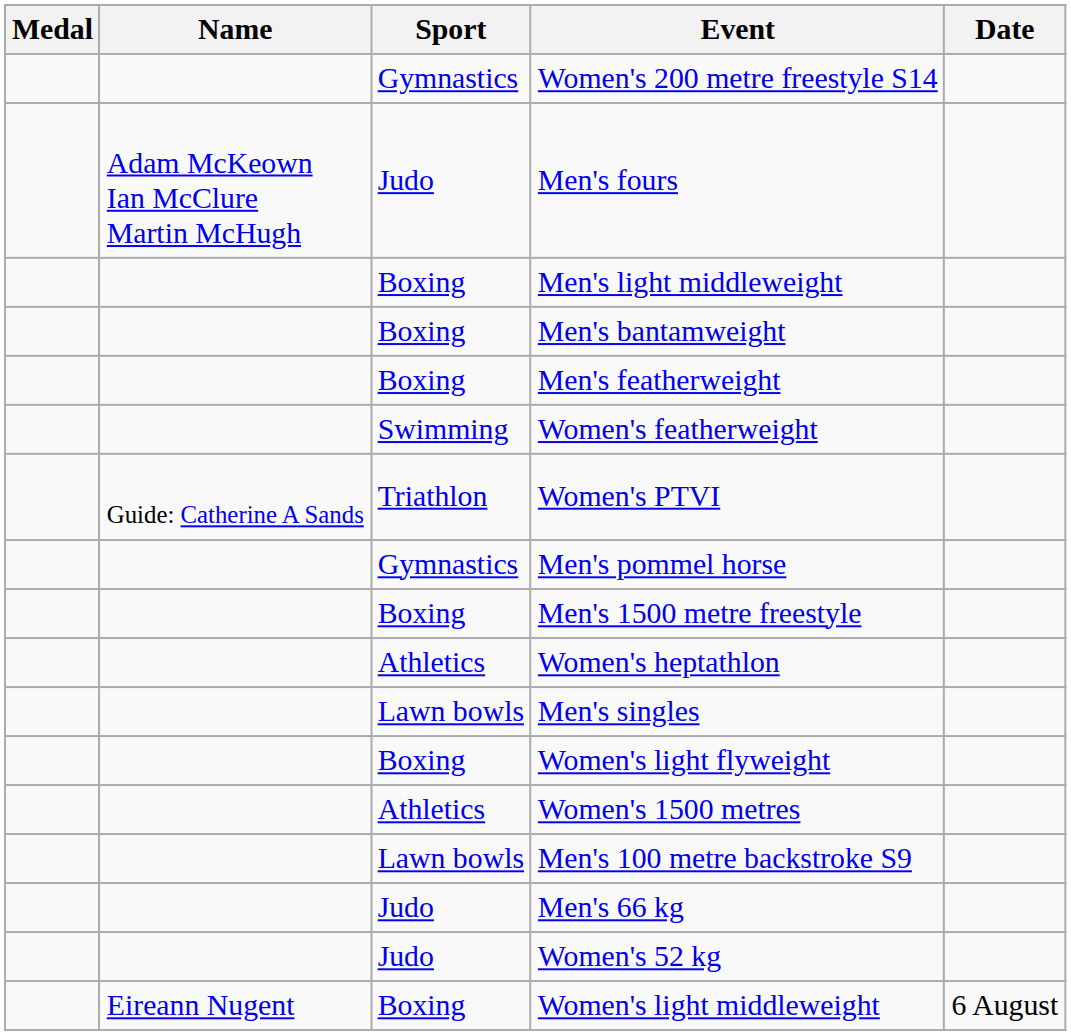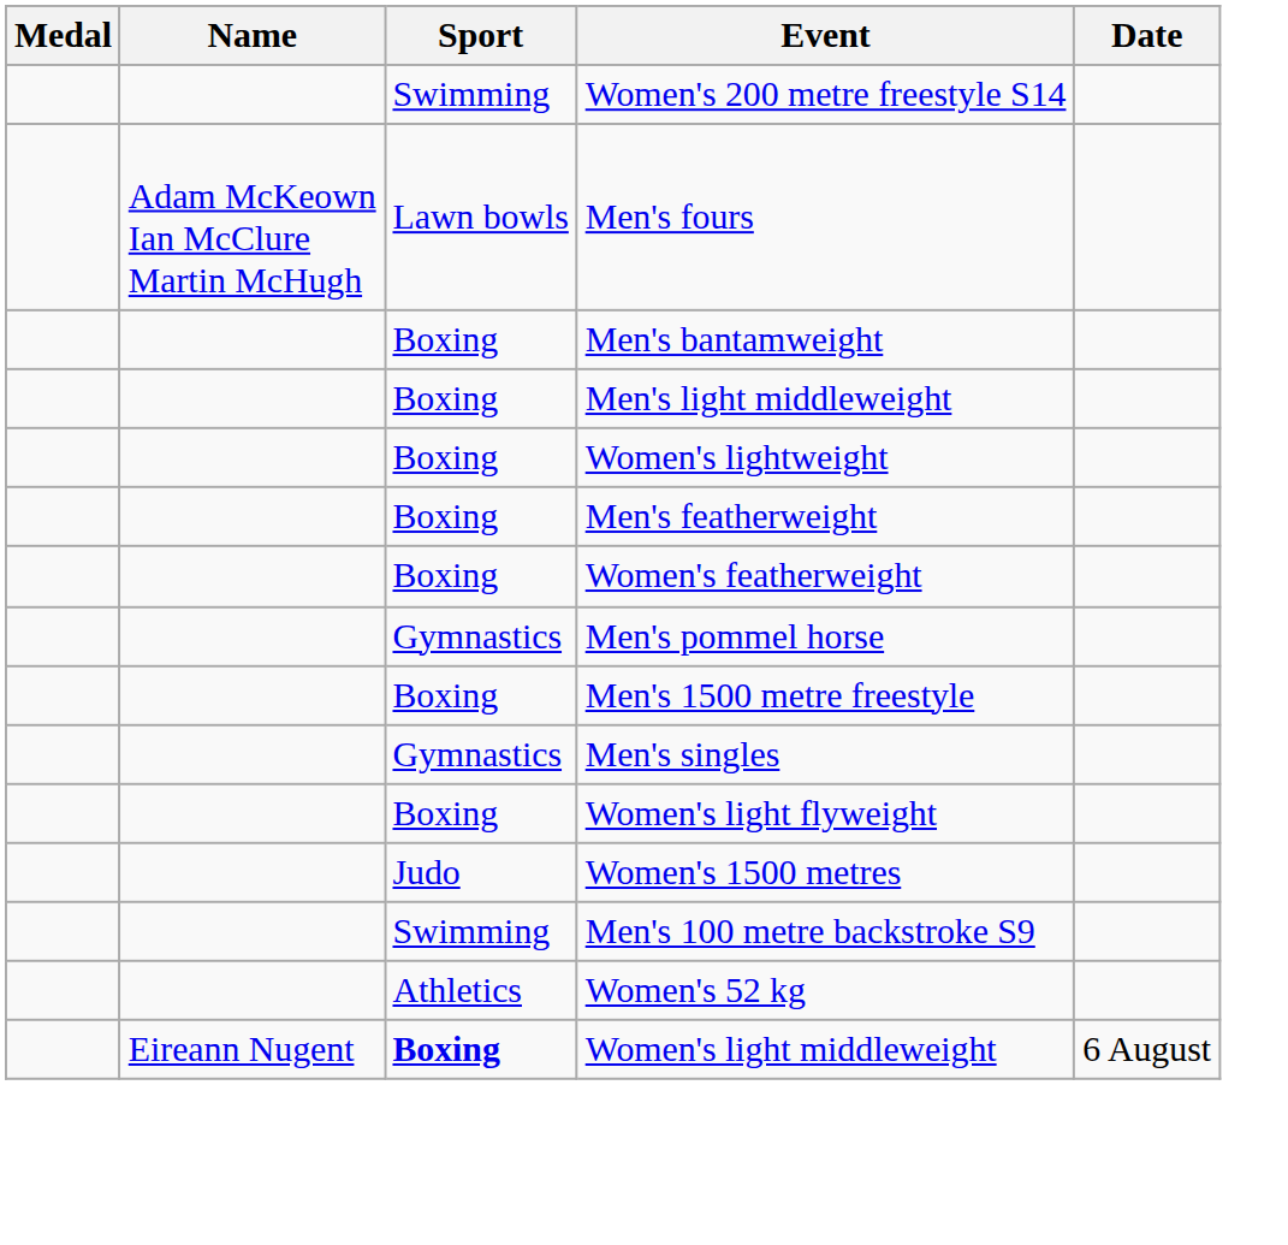Women's 200 metre freestyle S14 | Sport: Gymnastics -> Swimming
Men's fours | Sport: Judo -> Lawn bowls
rows swapped: Men's bantamweight <-> Men's light middleweight
+ row: Boxing | Women's lightweight
Women's featherweight | Sport: Swimming -> Boxing
- row: Guide: Catherine A Sands | Triathlon | Women's PTVI
- row: Athletics | Women's heptathlon
Men's singles | Sport: Lawn bowls -> Gymnastics
Women's 1500 metres | Sport: Athletics -> Judo
Men's 100 metre backstroke S9 | Sport: Lawn bowls -> Swimming
- row: Judo | Men's 66 kg
Women's 52 kg | Sport: Judo -> Athletics
Women's light middleweight | Sport: normal -> bold
